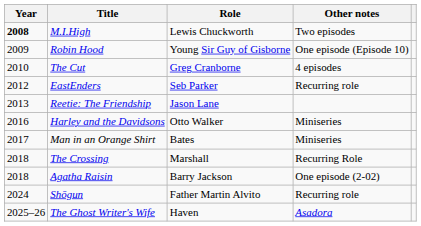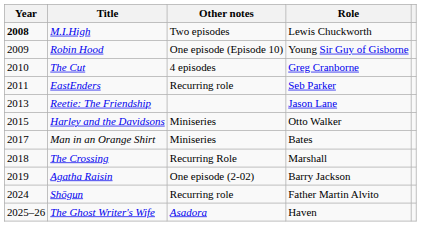columns swapped: Role <-> Other notes
EastEnders | Year: 2012 -> 2011
Harley and the Davidsons | Year: 2016 -> 2015
Agatha Raisin | Year: 2018 -> 2019
